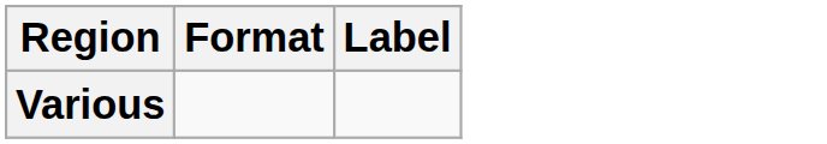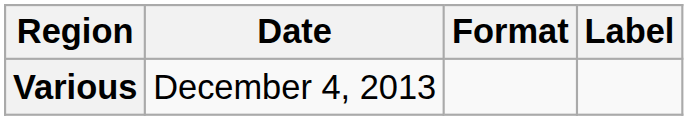+ column: Date | December 4, 2013
